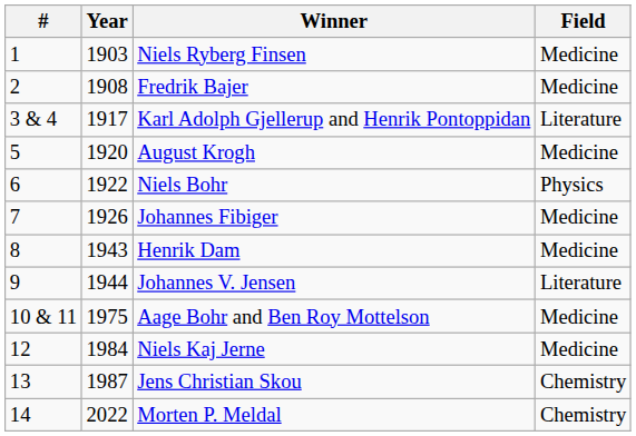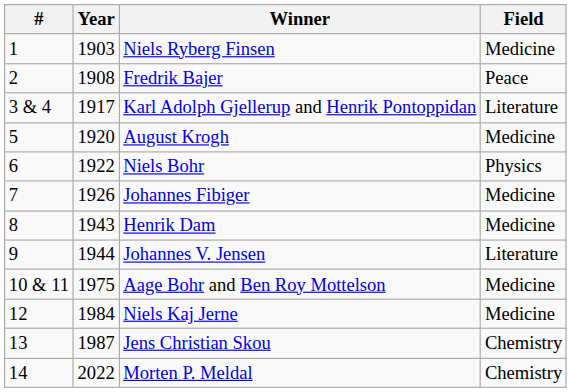Fredrik Bajer | Field: Medicine -> Peace
